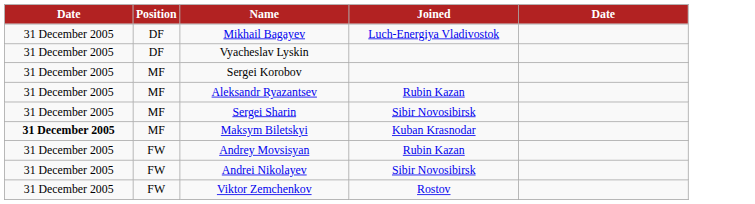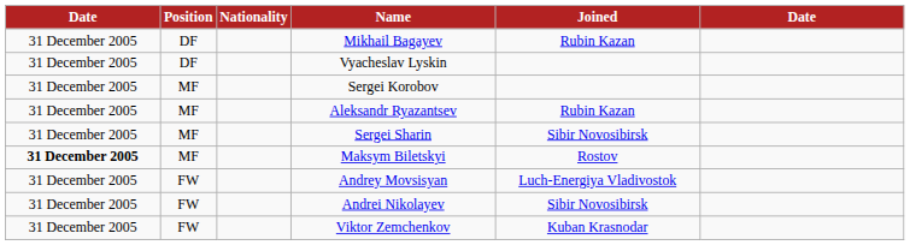+ column: Nationality
Mikhail Bagayev | Joined: Luch-Energiya Vladivostok -> Rubin Kazan
Maksym Biletskyi | Joined: Kuban Krasnodar -> Rostov
Andrey Movsisyan | Joined: Rubin Kazan -> Luch-Energiya Vladivostok
Viktor Zemchenkov | Joined: Rostov -> Kuban Krasnodar
